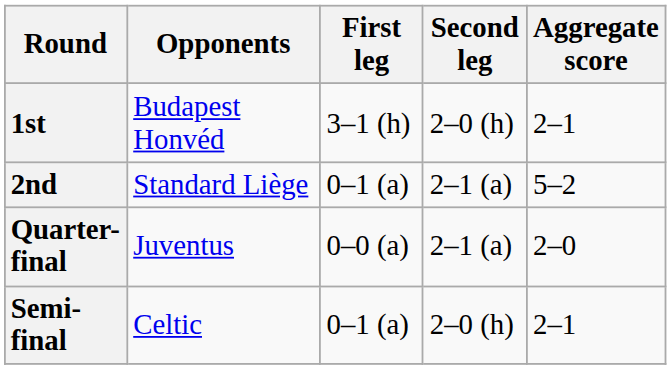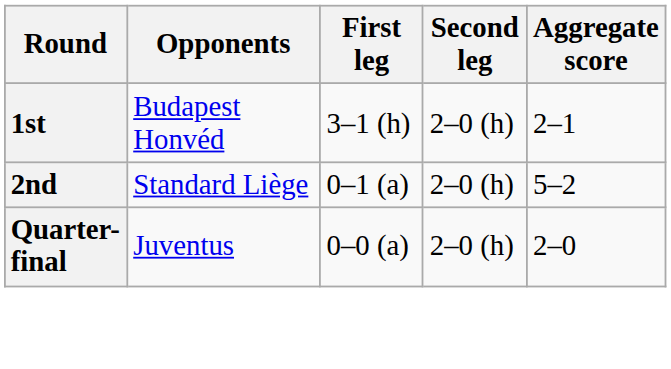2nd | Second leg: 2–1 (a) -> 2–0 (h)
Quarter-final | Second leg: 2–1 (a) -> 2–0 (h)
- row: Semi-final | Celtic | 0–1 (a) | 2–0 (h) | 2–1
